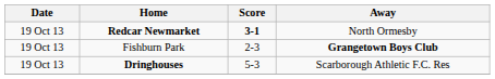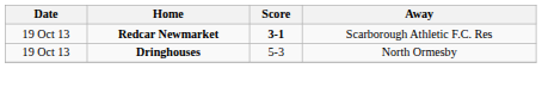Redcar Newmarket | Away: North Ormesby -> Scarborough Athletic F.C. Res
- row: 19 Oct 13 | Fishburn Park | 2-3 | Grangetown Boys Club
Dringhouses | Away: Scarborough Athletic F.C. Res -> North Ormesby
